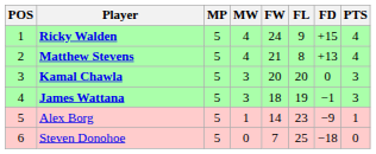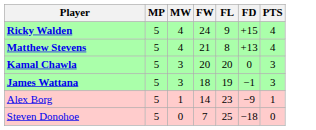- column: POS | 1 | 2 | 3 | 4 | 5 | 6
